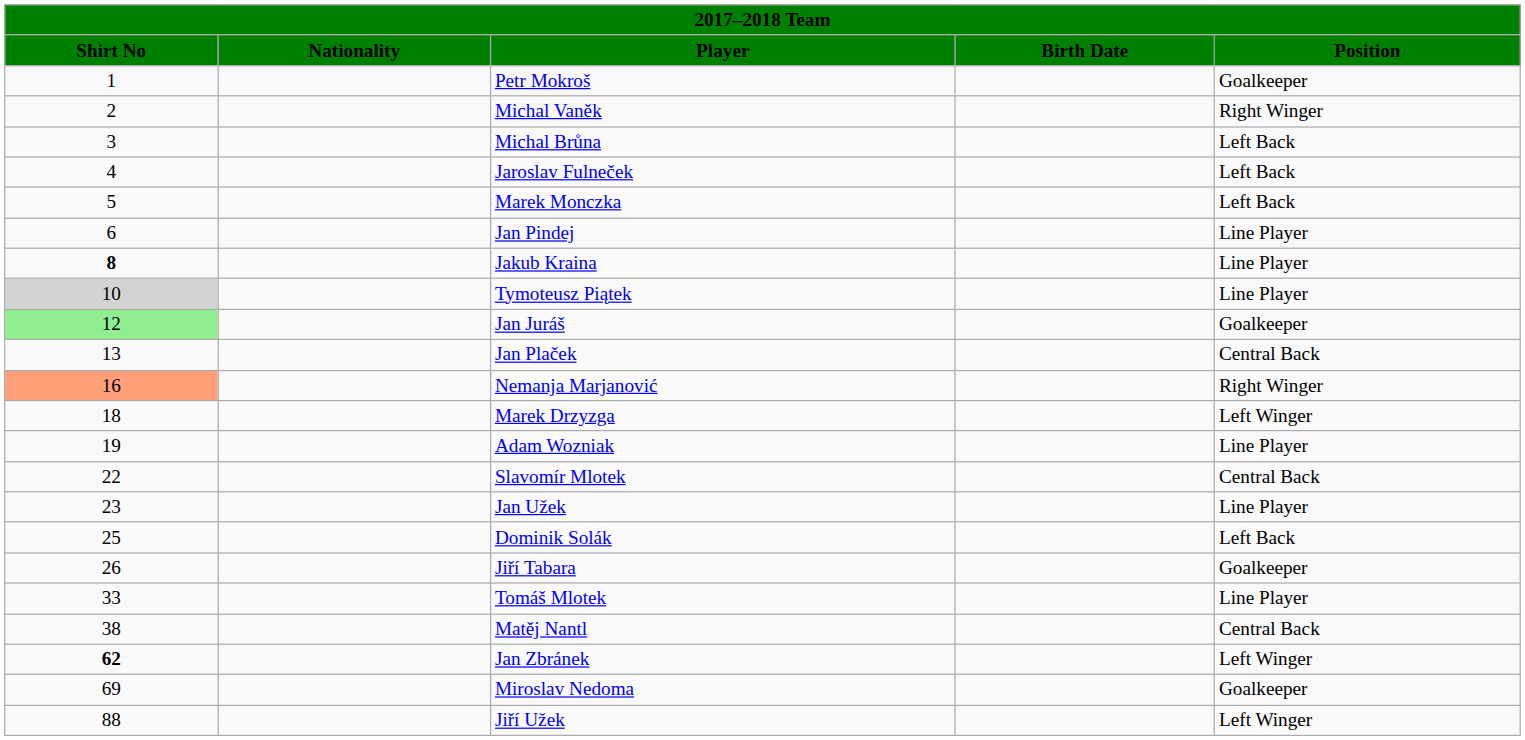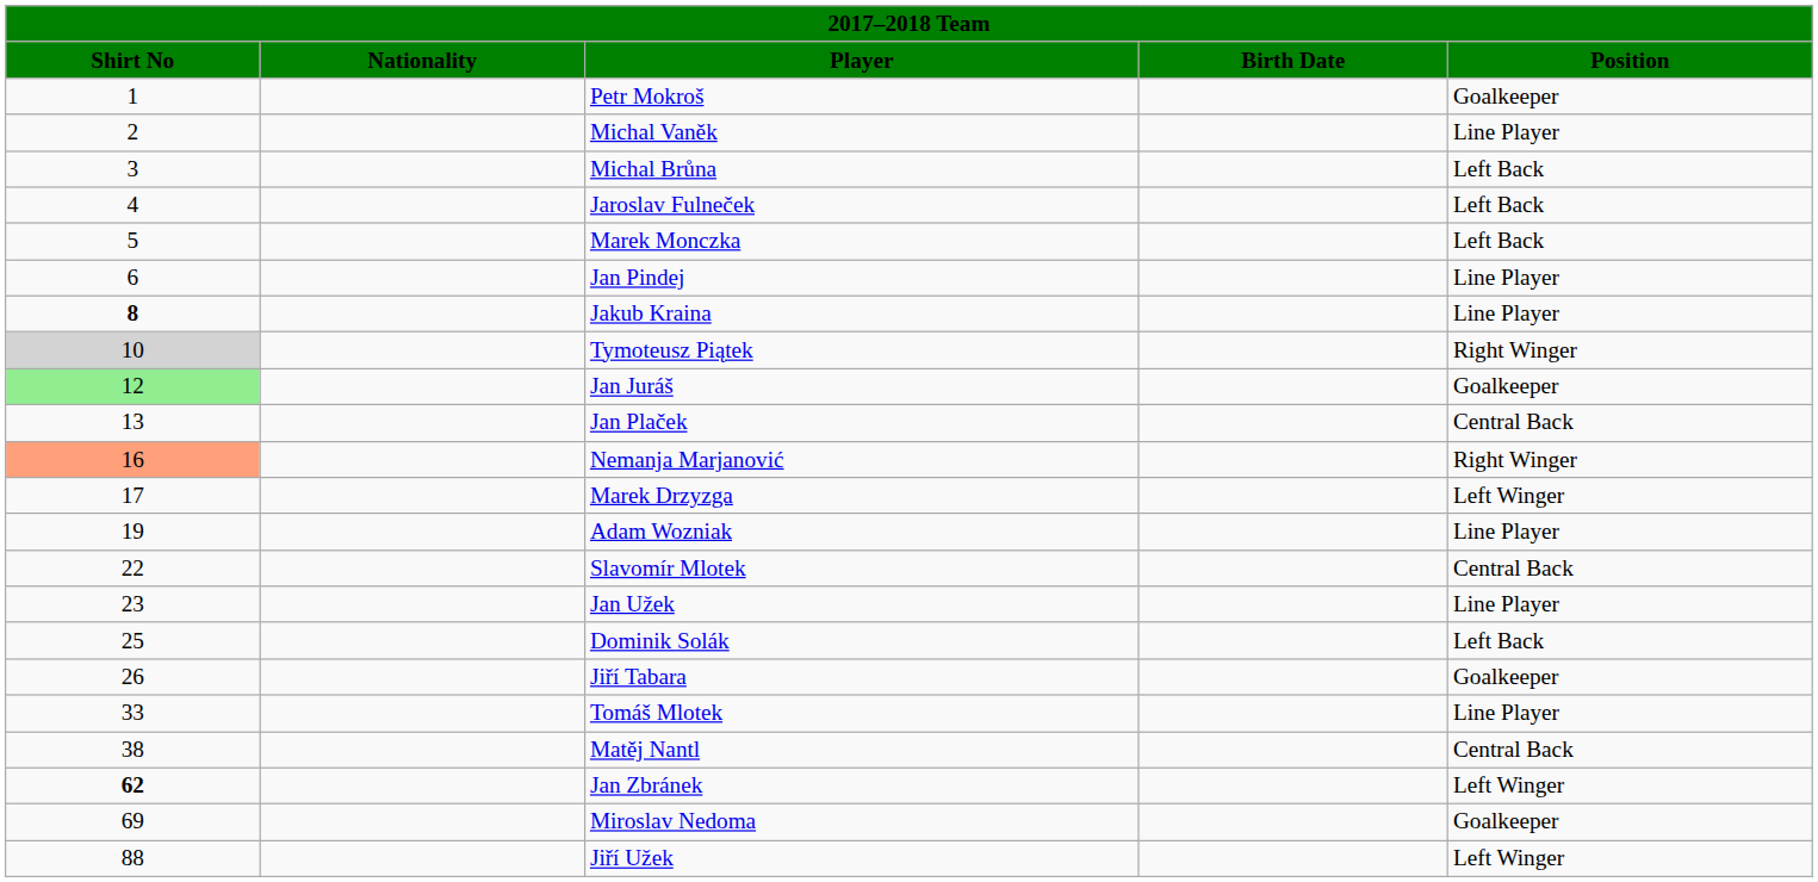Michal Vaněk | Position: Right Winger -> Line Player
Tymoteusz Piątek | Position: Line Player -> Right Winger
Marek Drzyzga | Shirt No: 18 -> 17
